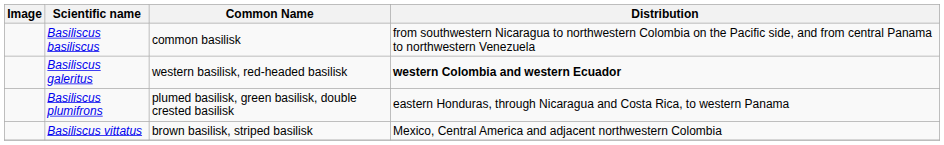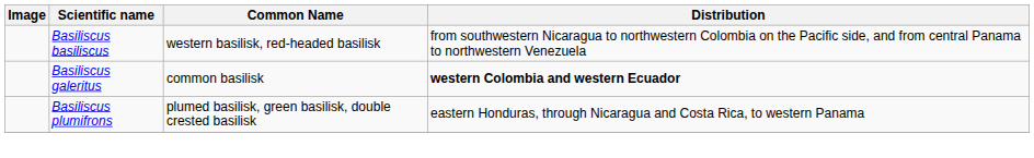Basiliscus basiliscus | Common Name: common basilisk -> western basilisk, red-headed basilisk
Basiliscus galeritus | Common Name: western basilisk, red-headed basilisk -> common basilisk
- row: Basiliscus vittatus | brown basilisk, striped basilisk | Mexico, Central America and adjacent northwestern Colombia
